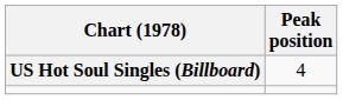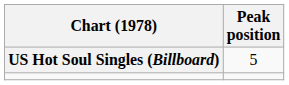US Hot Soul Singles (Billboard) | Peak position: 4 -> 5
